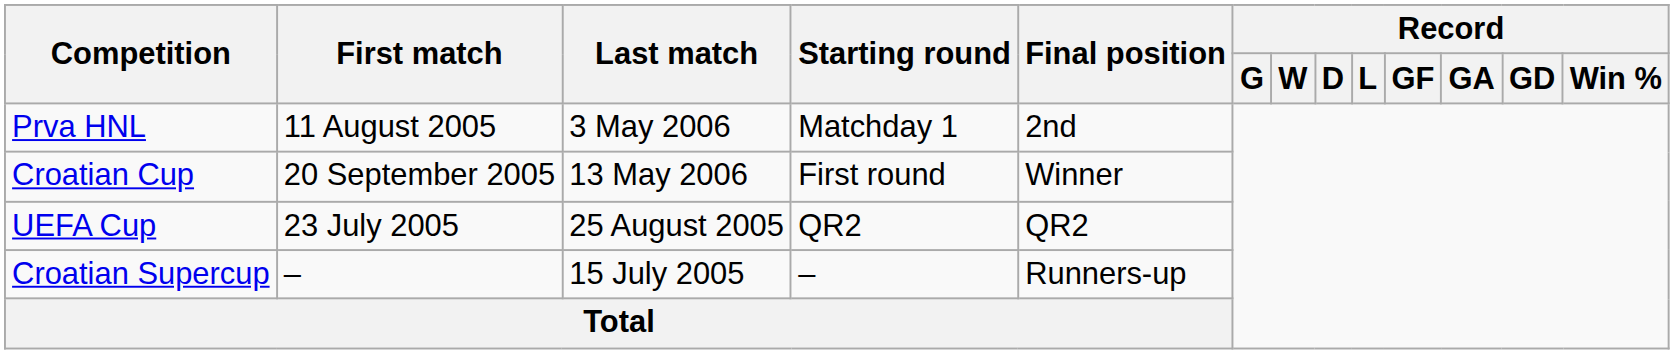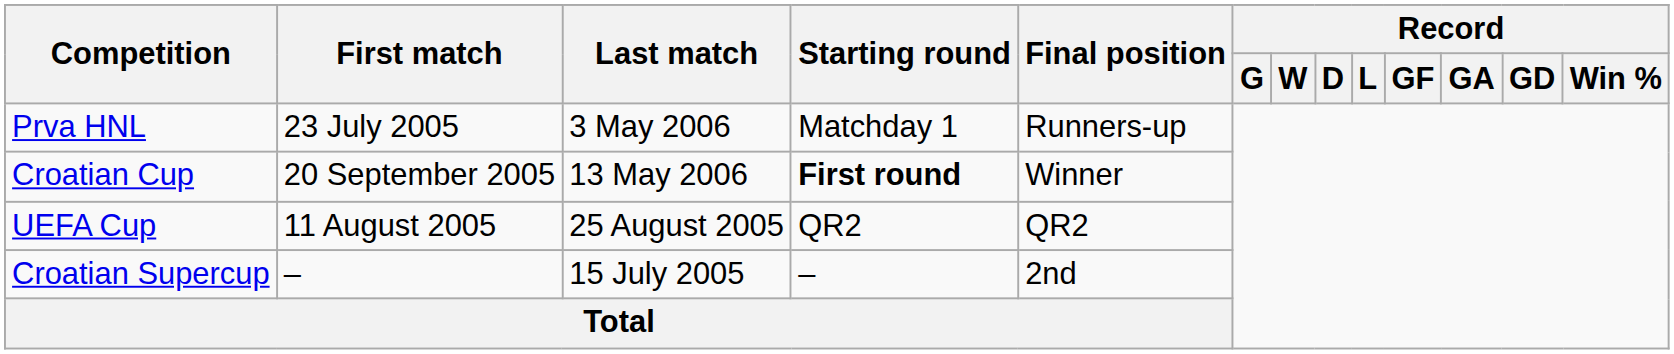Prva HNL | First match: 11 August 2005 -> 23 July 2005
Prva HNL | Final position: 2nd -> Runners-up
Croatian Cup | Starting round: normal -> bold
UEFA Cup | First match: 23 July 2005 -> 11 August 2005
Croatian Supercup | Final position: Runners-up -> 2nd
